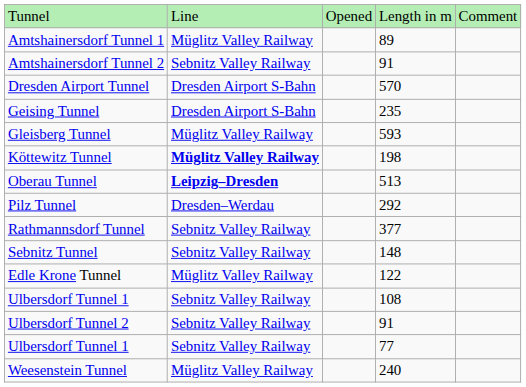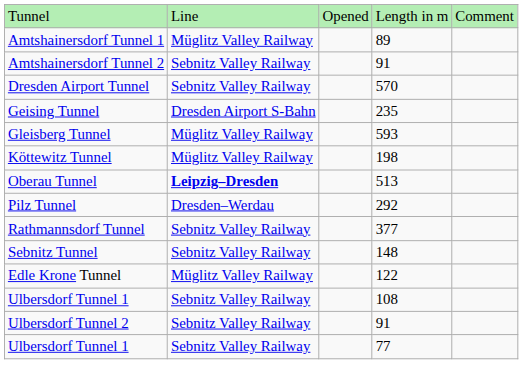Dresden Airport Tunnel | column 2: Dresden Airport S-Bahn -> Sebnitz Valley Railway
Köttewitz Tunnel | column 2: bold -> normal
- row: Weesenstein Tunnel | Müglitz Valley Railway | 240
